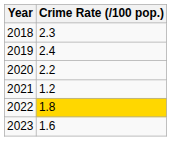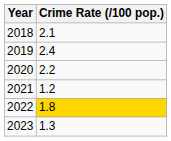2018 | Crime Rate (/100 pop.): 2.3 -> 2.1
2023 | Crime Rate (/100 pop.): 1.6 -> 1.3
